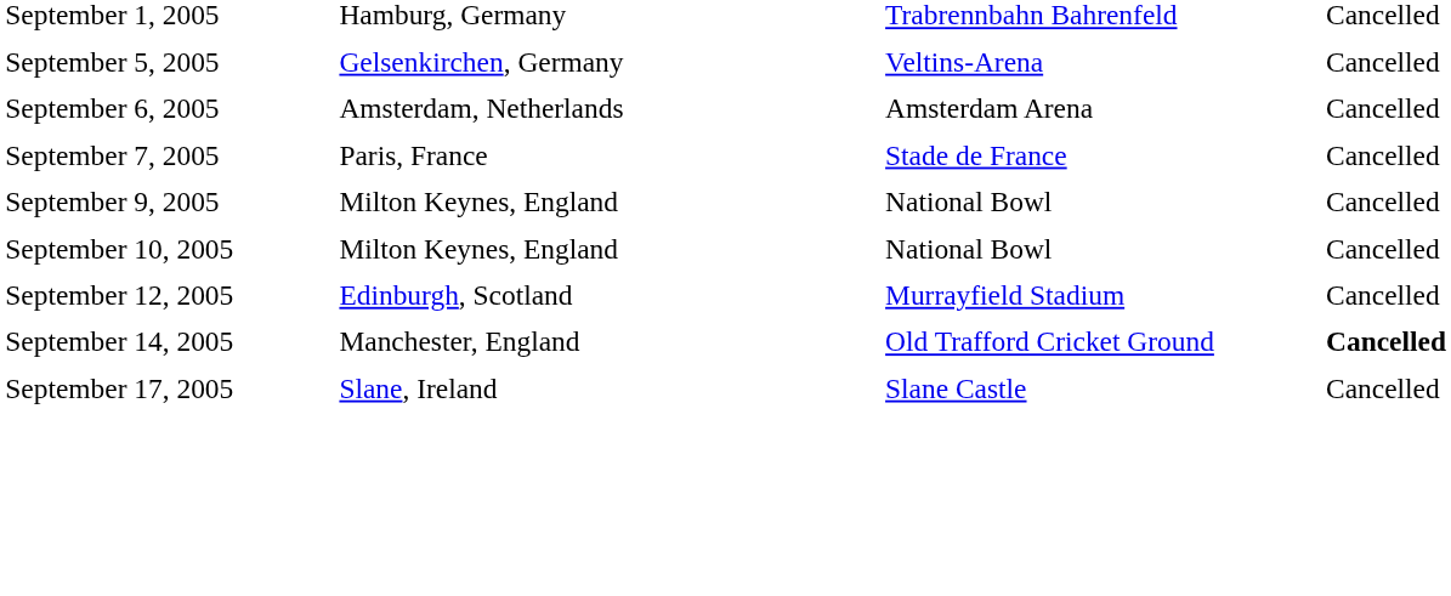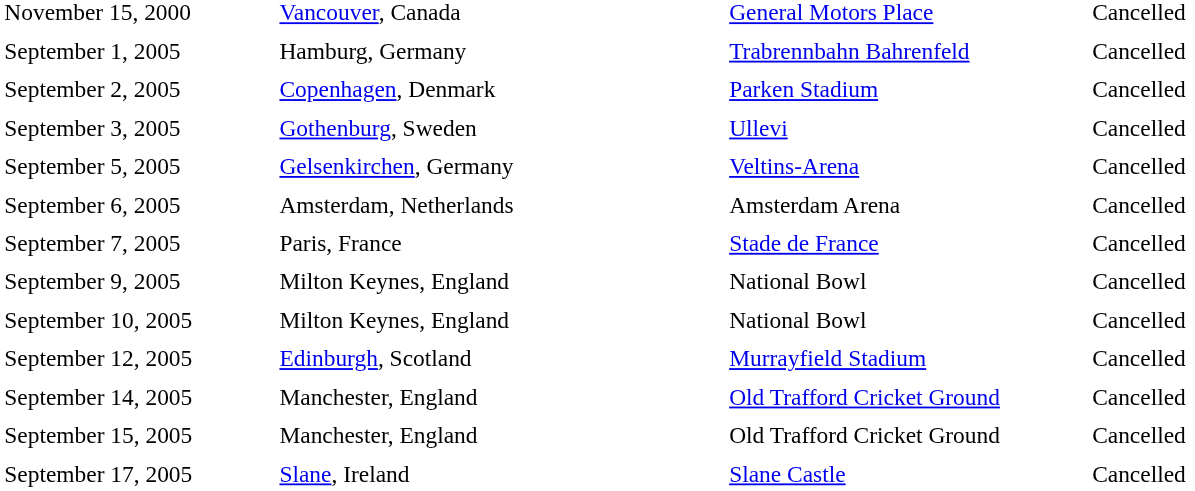+ row: November 15, 2000 | Vancouver, Canada | General Motors Place | Cancelled
+ row: September 2, 2005 | Copenhagen, Denmark | Parken Stadium | Cancelled
+ row: September 3, 2005 | Gothenburg, Sweden | Ullevi | Cancelled
September 14, 2005 | column 4: bold -> normal
+ row: September 15, 2005 | Manchester, England | Old Trafford Cricket Ground | Cancelled
